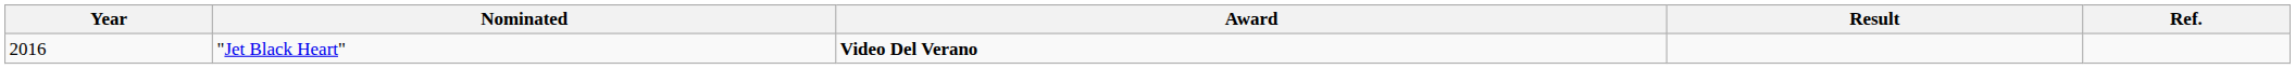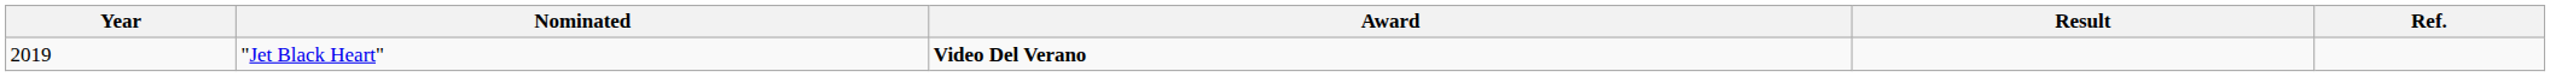"Jet Black Heart" | Year: 2016 -> 2019
